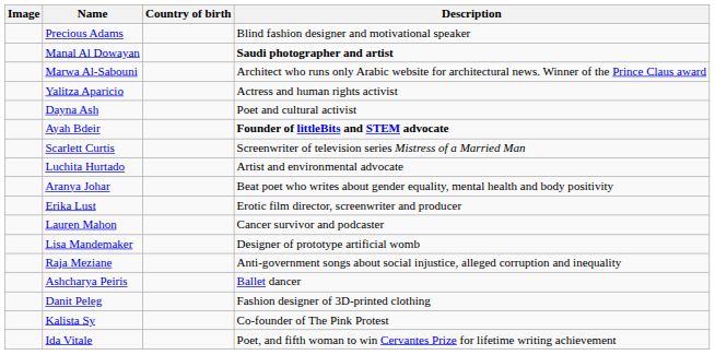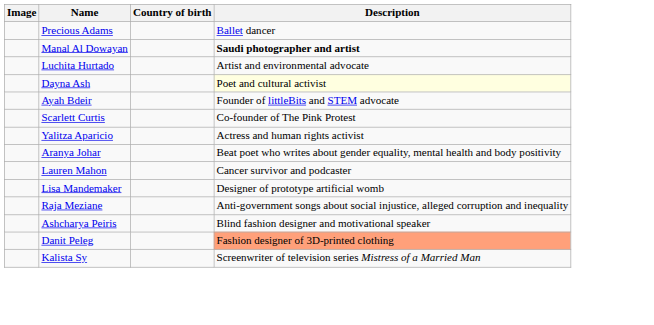Precious Adams | Description: Blind fashion designer and motivational speaker -> Ballet dancer
- row: Marwa Al-Sabouni | Architect who runs only Arabic website for architectural news. Winner of the Prince Claus award
rows swapped: Yalitza Aparicio <-> Luchita Hurtado
Dayna Ash | Description: no background -> lightyellow background
Ayah Bdeir | Description: bold -> normal
Scarlett Curtis | Description: Screenwriter of television series Mistress of a Married Man -> Co-founder of The Pink Protest
- row: Erika Lust | Erotic film director, screenwriter and producer
Ashcharya Peiris | Description: Ballet dancer -> Blind fashion designer and motivational speaker
Danit Peleg | Description: no background -> lightsalmon background
Kalista Sy | Description: Co-founder of The Pink Protest -> Screenwriter of television series Mistress of a Married Man
- row: Ida Vitale | Poet, and fifth woman to win Cervantes Prize for lifetime writing achievement
